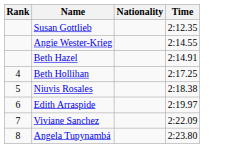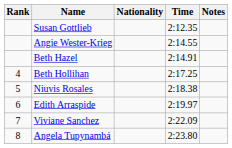+ column: Notes
